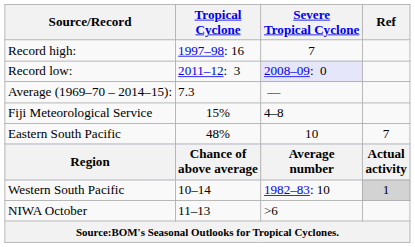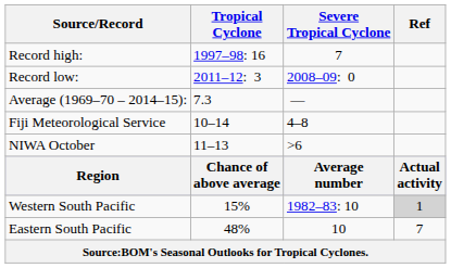Record low: | Severe Tropical Cyclone: lavender background -> no background
Fiji Meteorological Service | Tropical Cyclone: 15% -> 10–14
rows swapped: NIWA October <-> Eastern South Pacific
Western South Pacific | Tropical Cyclone: 10–14 -> 15%
